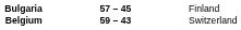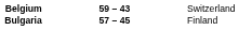rows swapped: Bulgaria <-> Belgium
